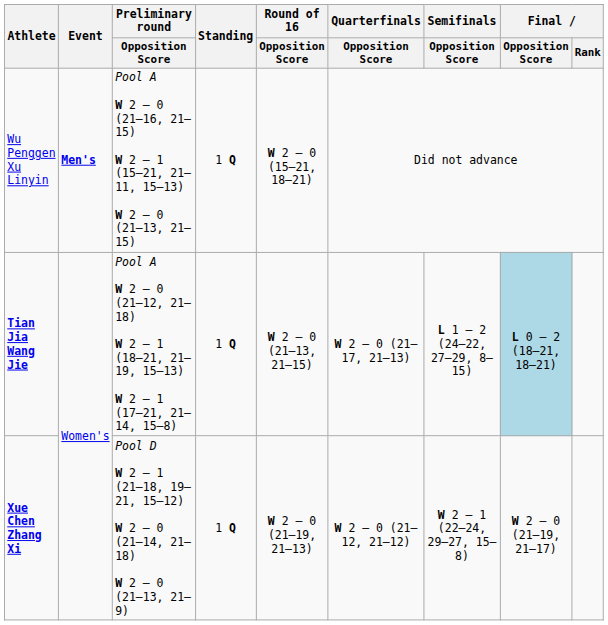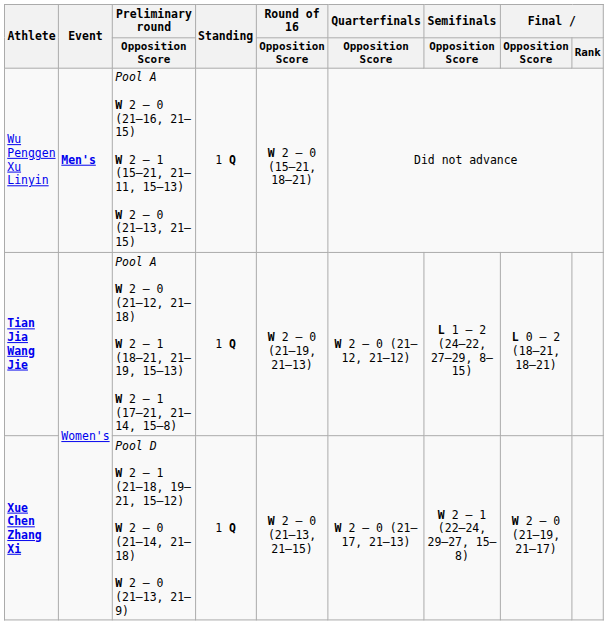Tian Jia Wang Jie | Round of 16 / Opposition Score: W 2 – 0 (21–13, 21–15) -> W 2 – 0 (21–19, 21–13)
Tian Jia Wang Jie | Quarterfinals / Opposition Score: W 2 – 0 (21–17, 21–13) -> W 2 – 0 (21–12, 21–12)
Tian Jia Wang Jie | Final / Opposition Score: lightblue background -> no background
Xue Chen Zhang Xi | Round of 16 / Opposition Score: W 2 – 0 (21–19, 21–13) -> W 2 – 0 (21–13, 21–15)
Xue Chen Zhang Xi | Quarterfinals / Opposition Score: W 2 – 0 (21–12, 21–12) -> W 2 – 0 (21–17, 21–13)
